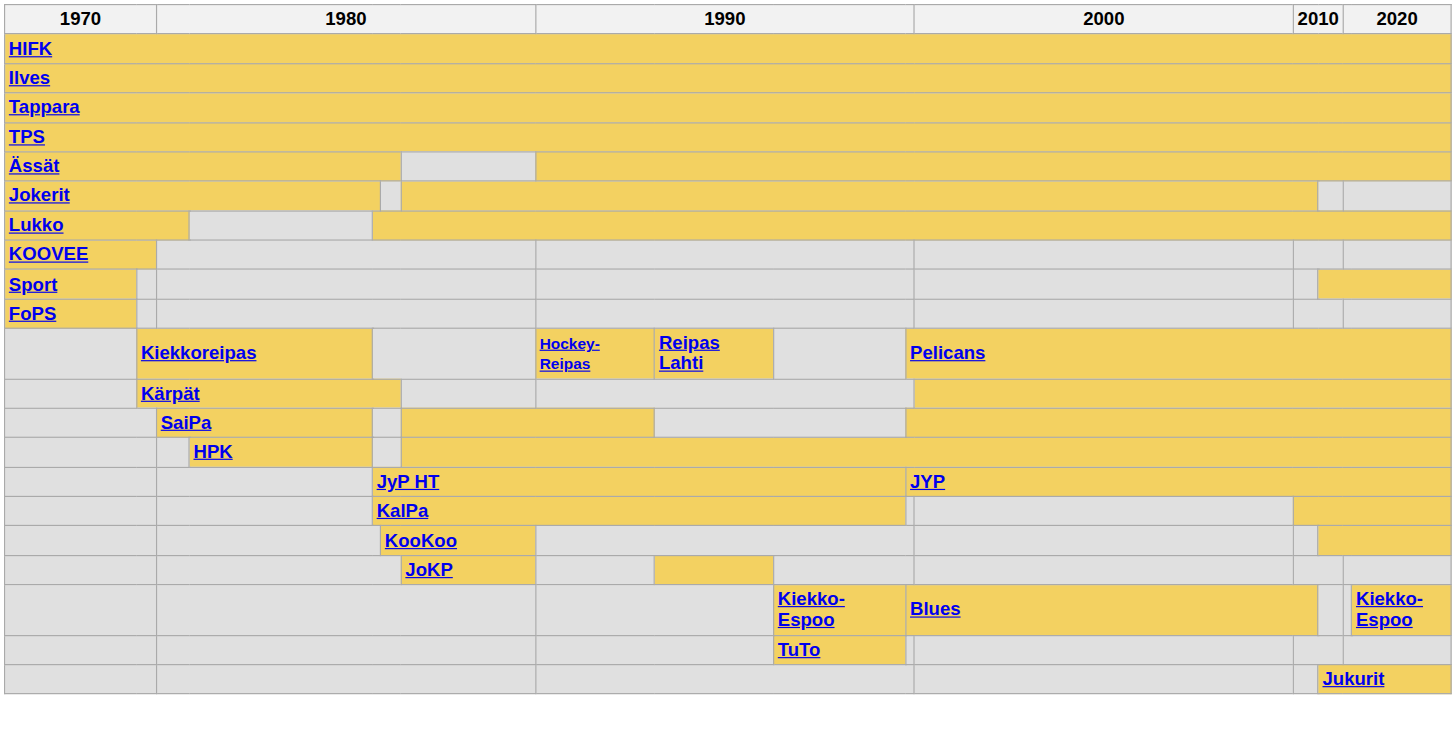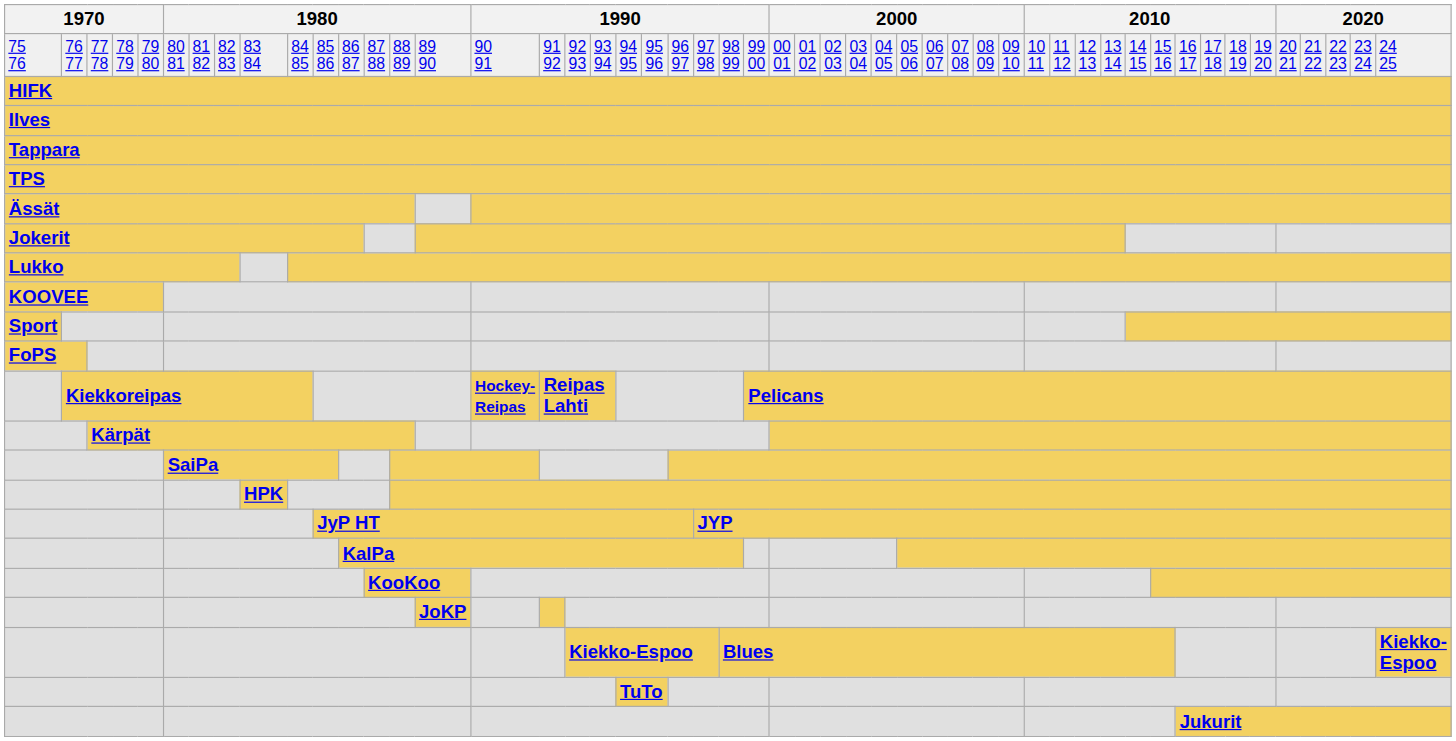+ row: 75 76 | 76 77 | 77 78 | 78 79 | 79 80 | 80 81 | 81 82 | 82 83 | 83 84 | 84 85 | 85 86 | 86 87 | 87 88 | 88 89 | 89 90 | 90 91 | 91 92 | 92 93 | 93 94 | 94 95 | 95 96 | 96 97 | 97 98 | 98 99 | 99 00 | 00 01 | 01 02 | 02 03 | 03 04 | 04 05 | 05 06 | 06 07 | 07 08 | 08 09 | 09 10 | 10 11 | 11 12 | 12 13 | 13 14 | 14 15 | 15 16 | 16 17 | 17 18 | 18 19 | 19 20 | 20 21 | 21 22 | 22 23 | 23 24 | 24 25
